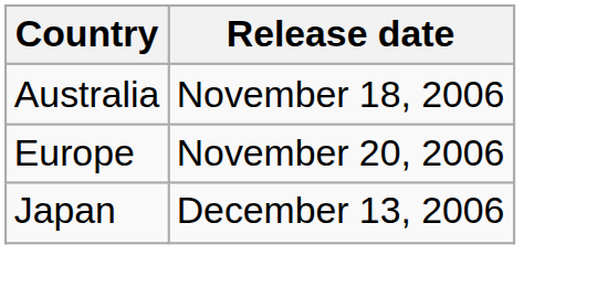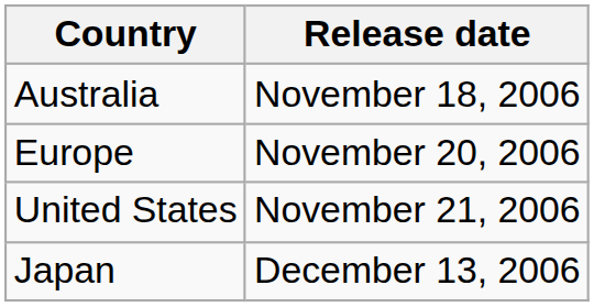+ row: United States | November 21, 2006
